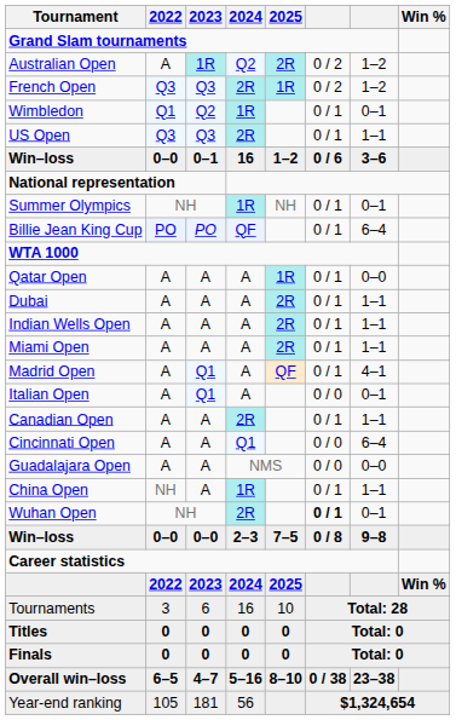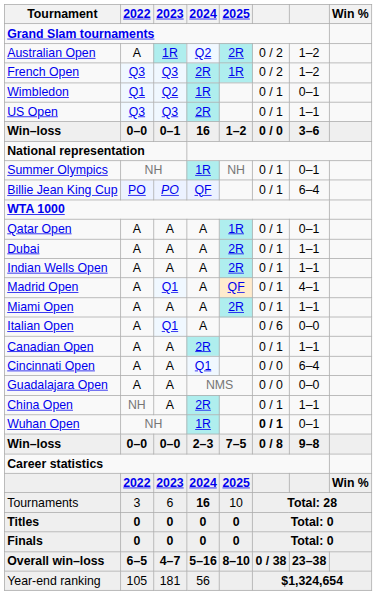Win–loss / 0–1 | column 6: 0 / 6 -> 0 / 0
Qatar Open | column 7: 0–0 -> 0–1
rows swapped: Miami Open <-> Madrid Open
Italian Open | column 6: 0 / 0 -> 0 / 6
Italian Open | column 7: 0–1 -> 0–0
China Open | 2024: 1R -> 2R
Wuhan Open | 2024: 2R -> 1R
Tournaments | 2024: normal -> bold
